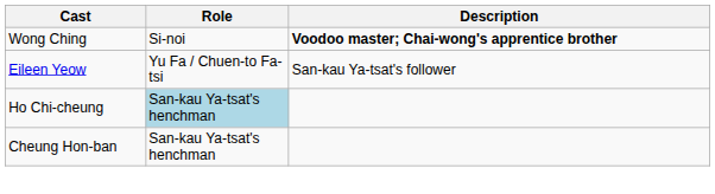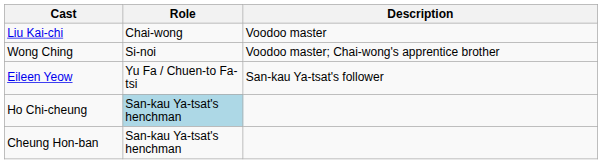+ row: Liu Kai-chi | Chai-wong | Voodoo master
Wong Ching | Description: bold -> normal
